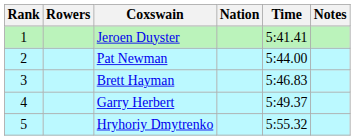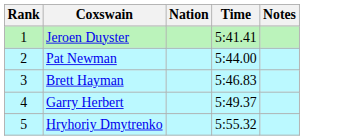- column: Rowers
